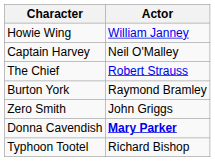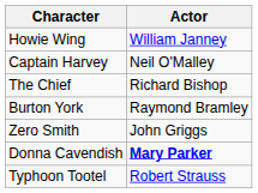The Chief | Actor: Robert Strauss -> Richard Bishop
Typhoon Tootel | Actor: Richard Bishop -> Robert Strauss
